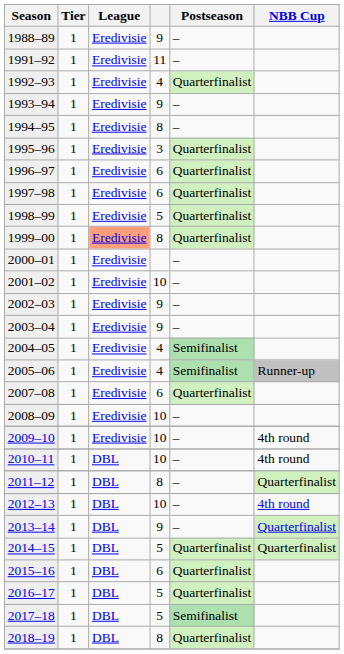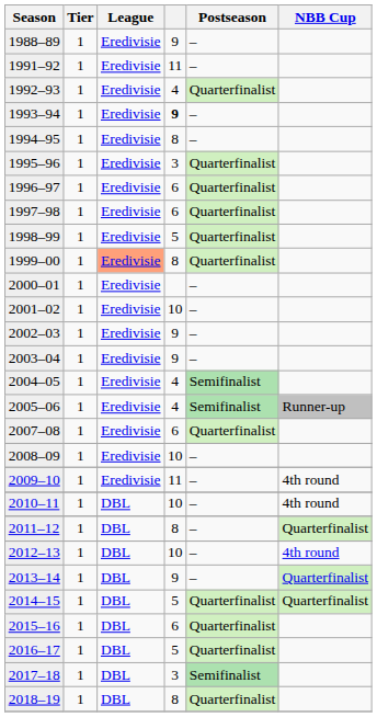1993–94 | column 4: normal -> bold
2009–10 | column 4: 10 -> 11
2017–18 | column 4: 5 -> 3
